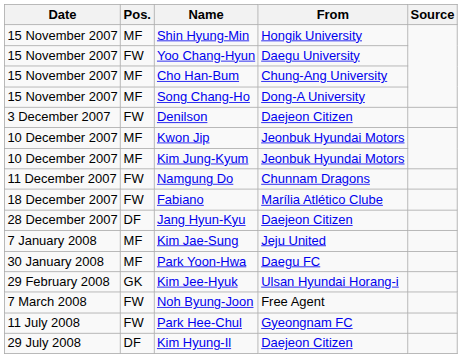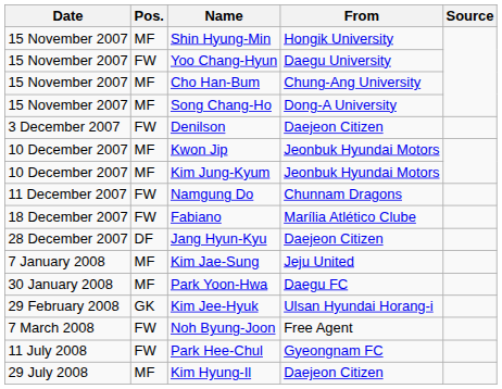Kim Hyung-Il | Pos.: DF -> MF
